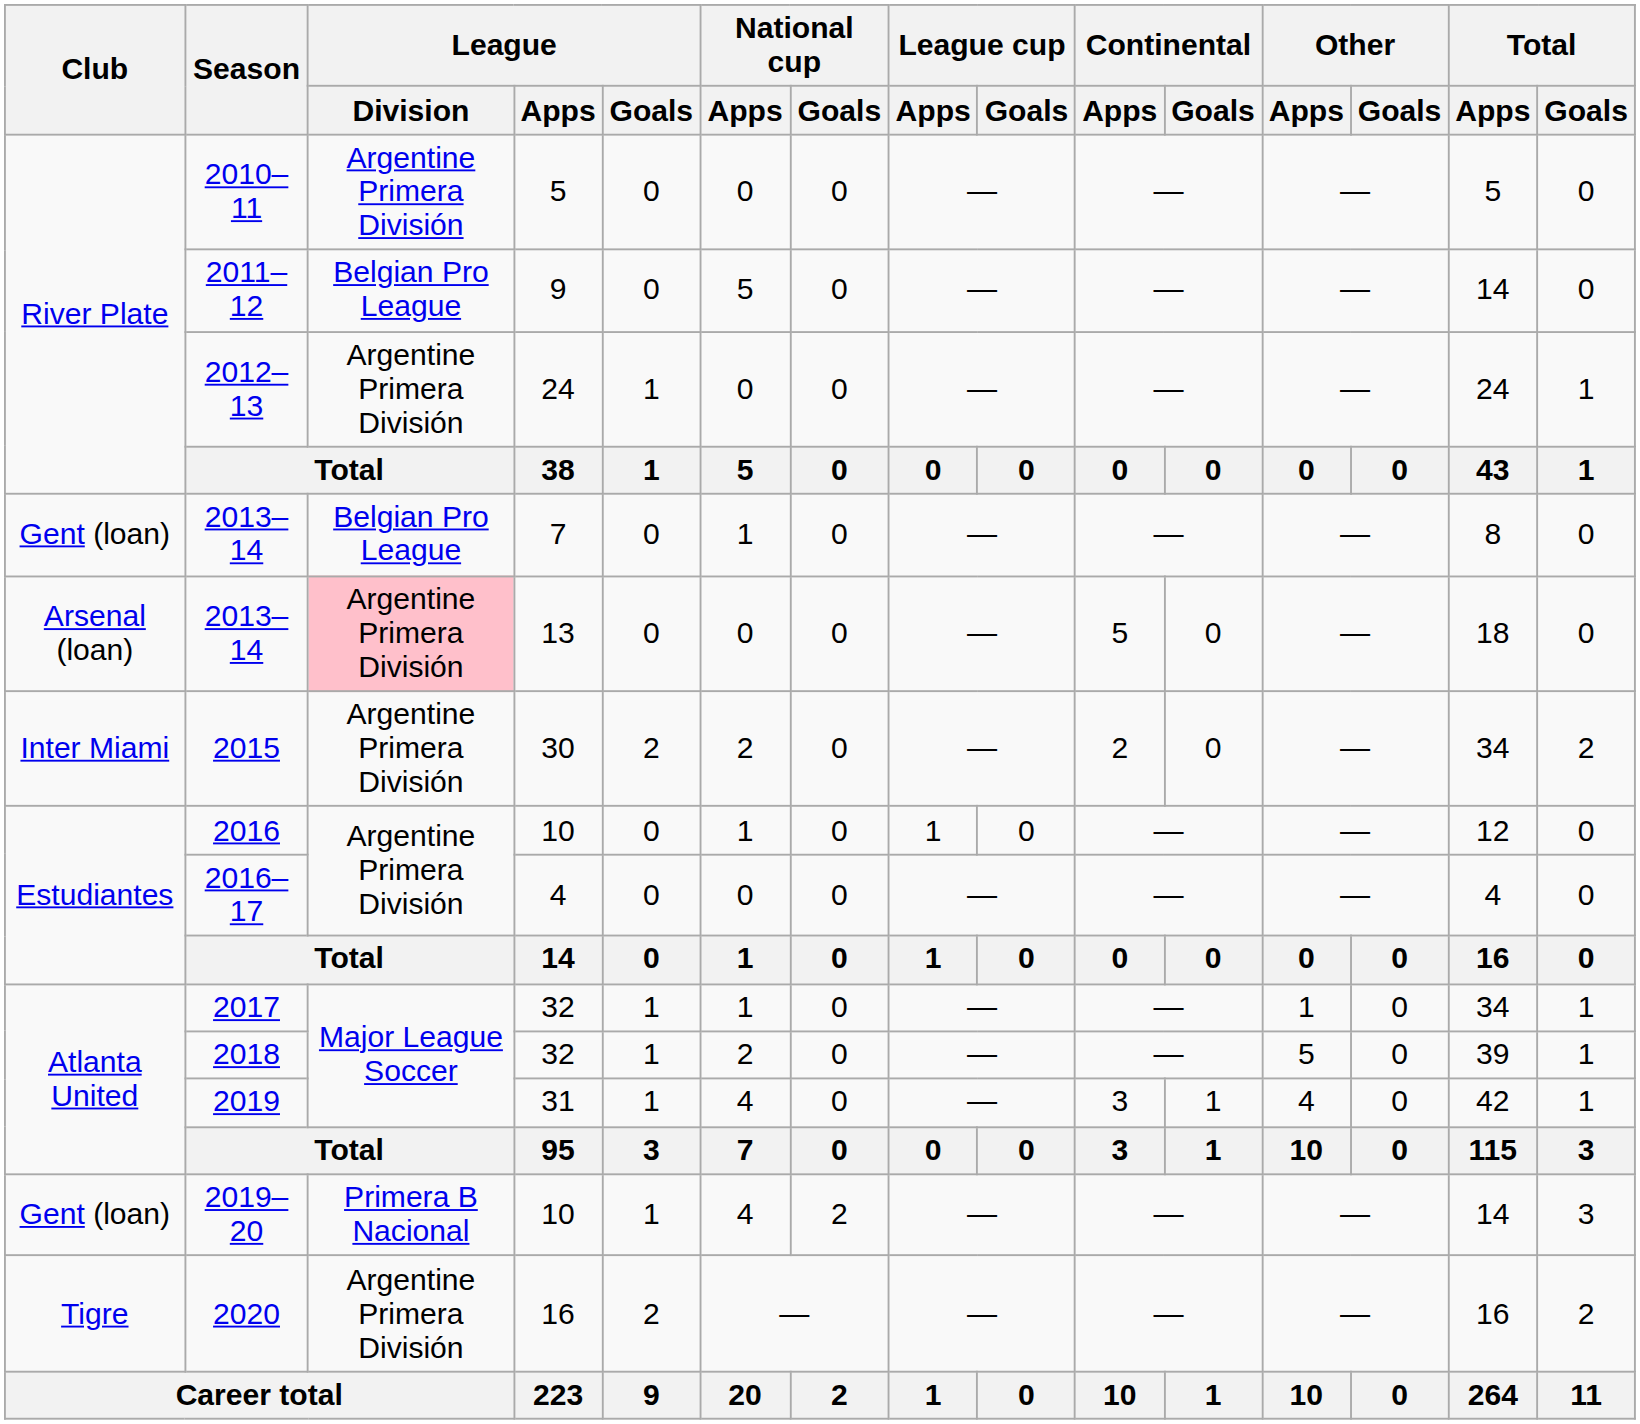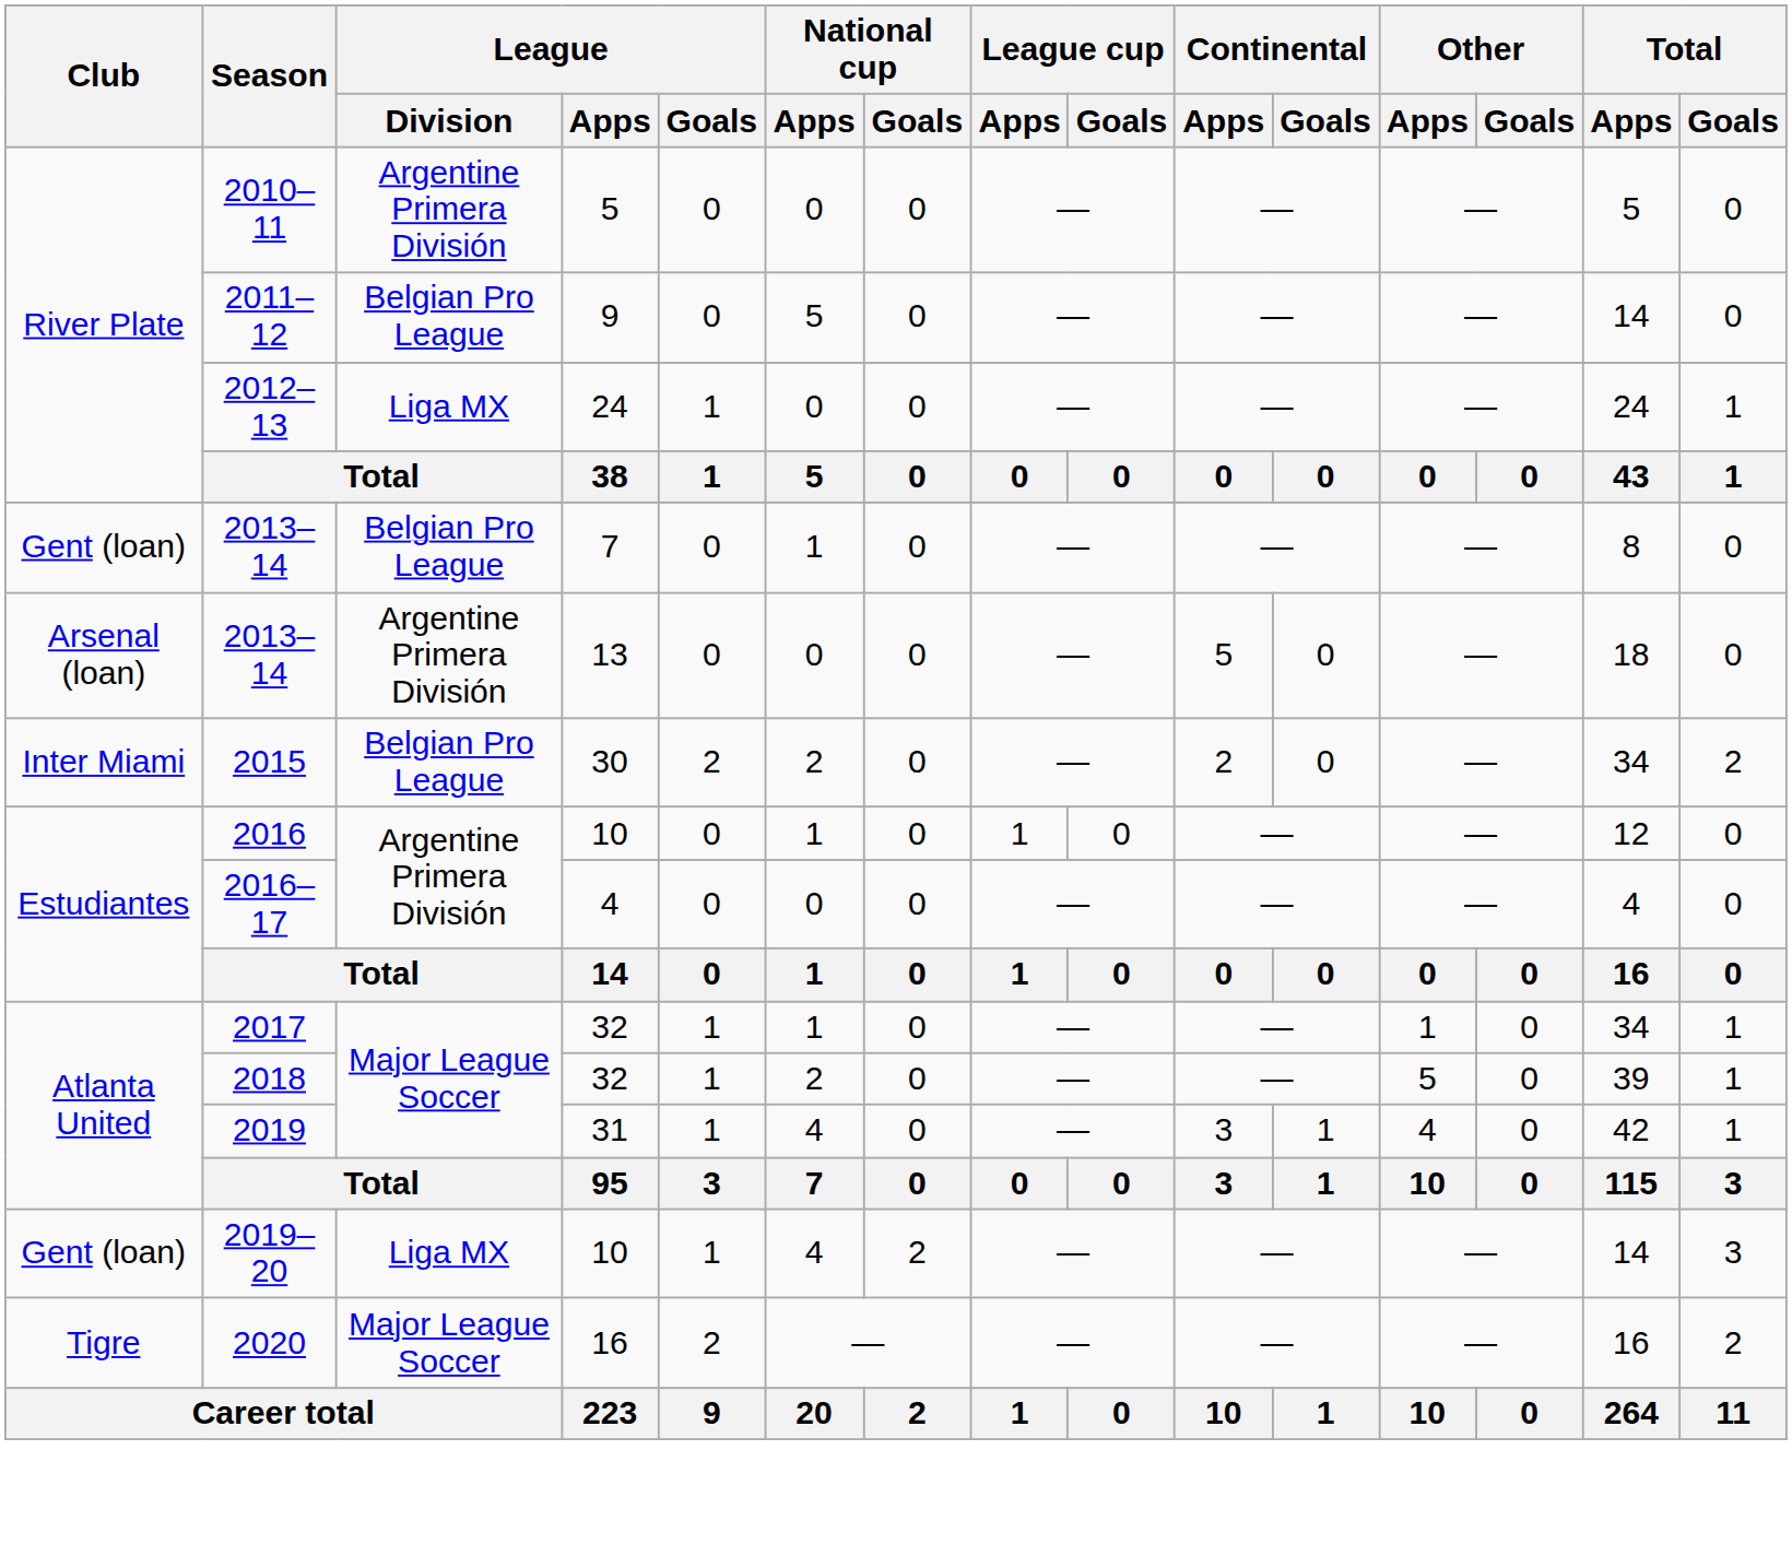2012–13 | League / Division: Argentine Primera División -> Liga MX
2013–14 / 13 | League / Division: pink background -> no background
2015 | League / Division: Argentine Primera División -> Belgian Pro League
2019–20 | League / Division: Primera B Nacional -> Liga MX
2020 | League / Division: Argentine Primera División -> Major League Soccer
